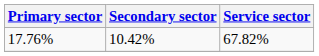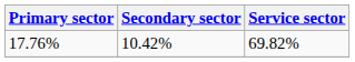17.76% | Service sector: 67.82% -> 69.82%
